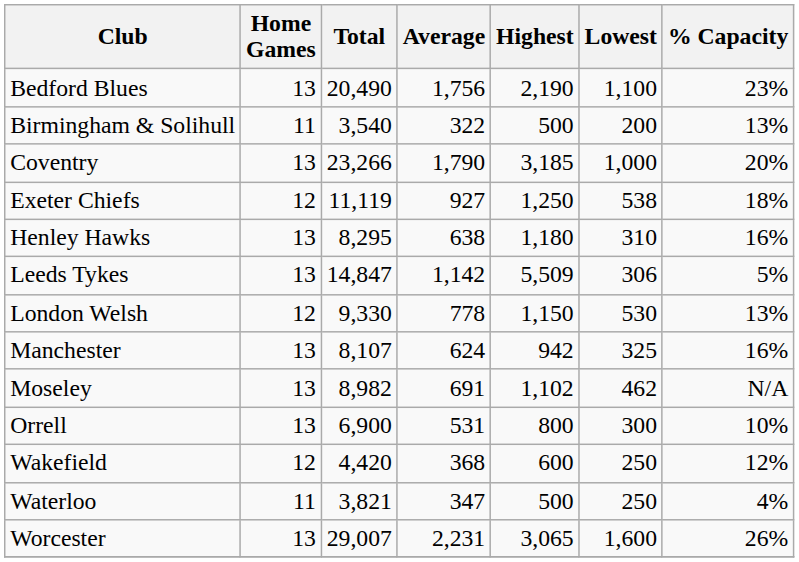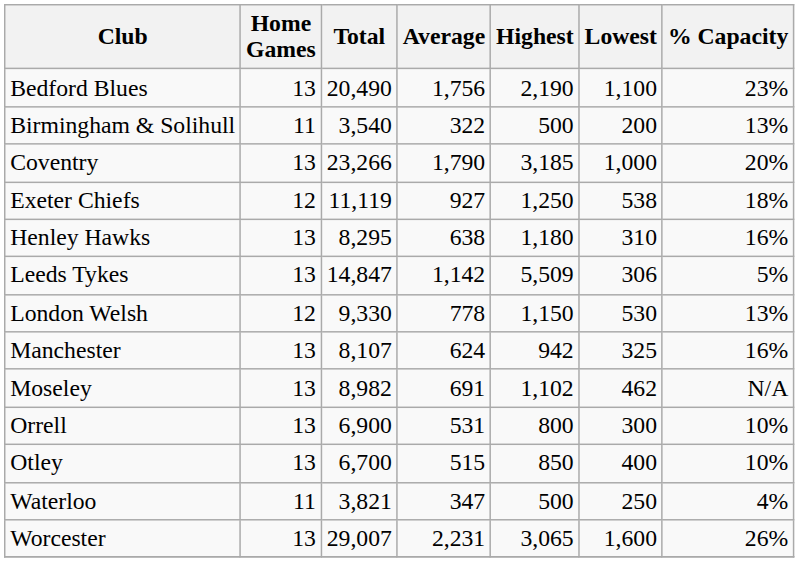+ row: Otley | 13 | 6,700 | 515 | 850 | 400 | 10%
- row: Wakefield | 12 | 4,420 | 368 | 600 | 250 | 12%
